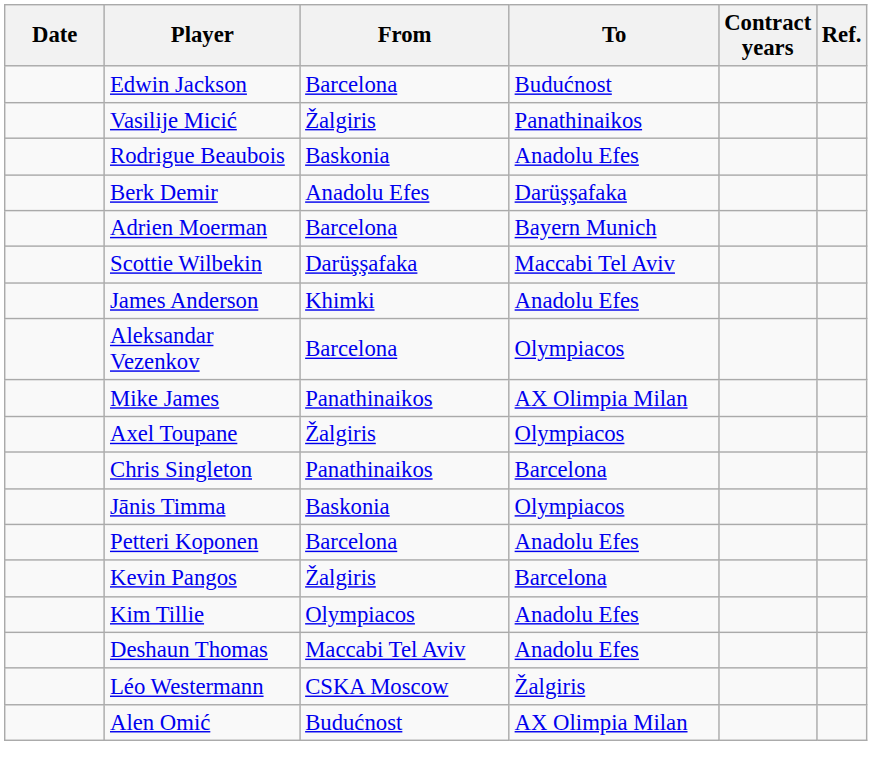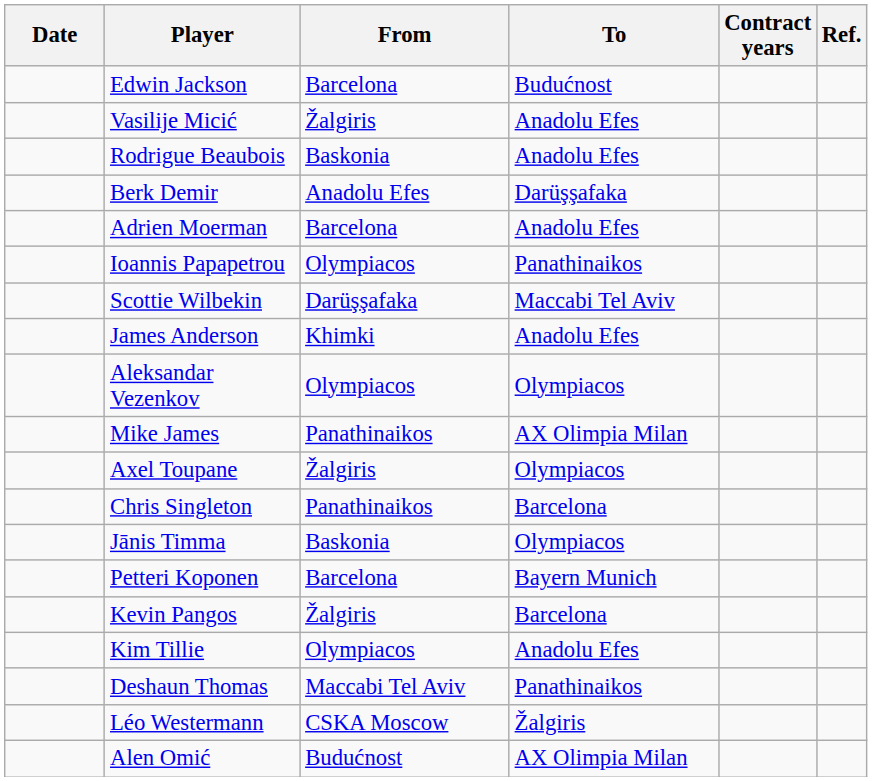Vasilije Micić | To: Panathinaikos -> Anadolu Efes
Adrien Moerman | To: Bayern Munich -> Anadolu Efes
+ row: Ioannis Papapetrou | Olympiacos | Panathinaikos
Aleksandar Vezenkov | From: Barcelona -> Olympiacos
Petteri Koponen | To: Anadolu Efes -> Bayern Munich
Deshaun Thomas | To: Anadolu Efes -> Panathinaikos
